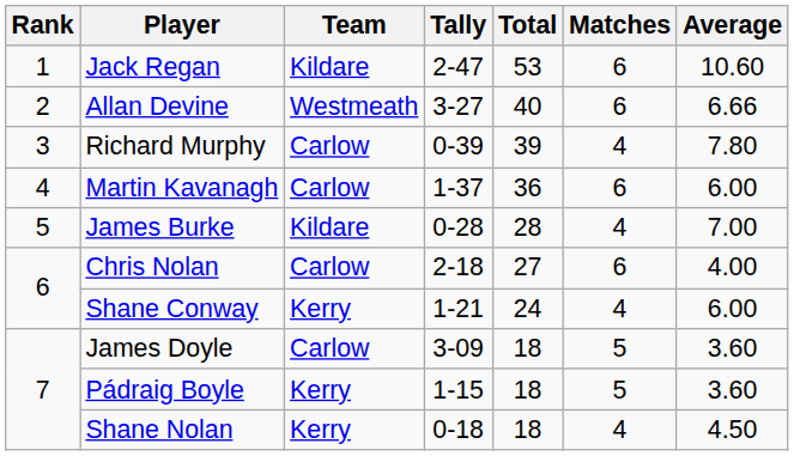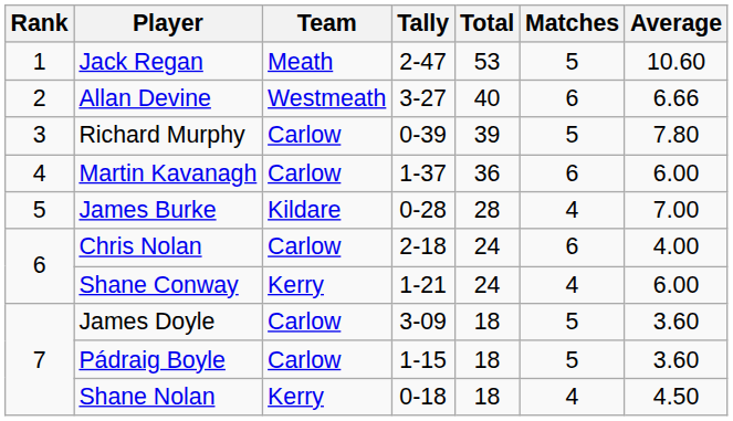Jack Regan | Team: Kildare -> Meath
Jack Regan | Matches: 6 -> 5
Richard Murphy | Matches: 4 -> 5
Chris Nolan | Total: 27 -> 24
Pádraig Boyle | Team: Kerry -> Carlow
